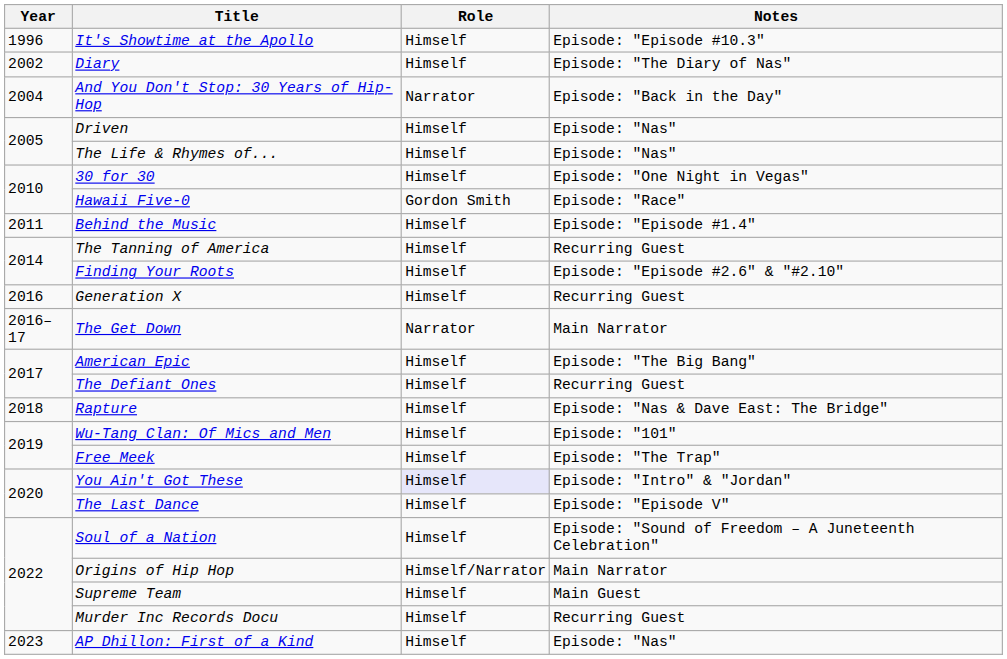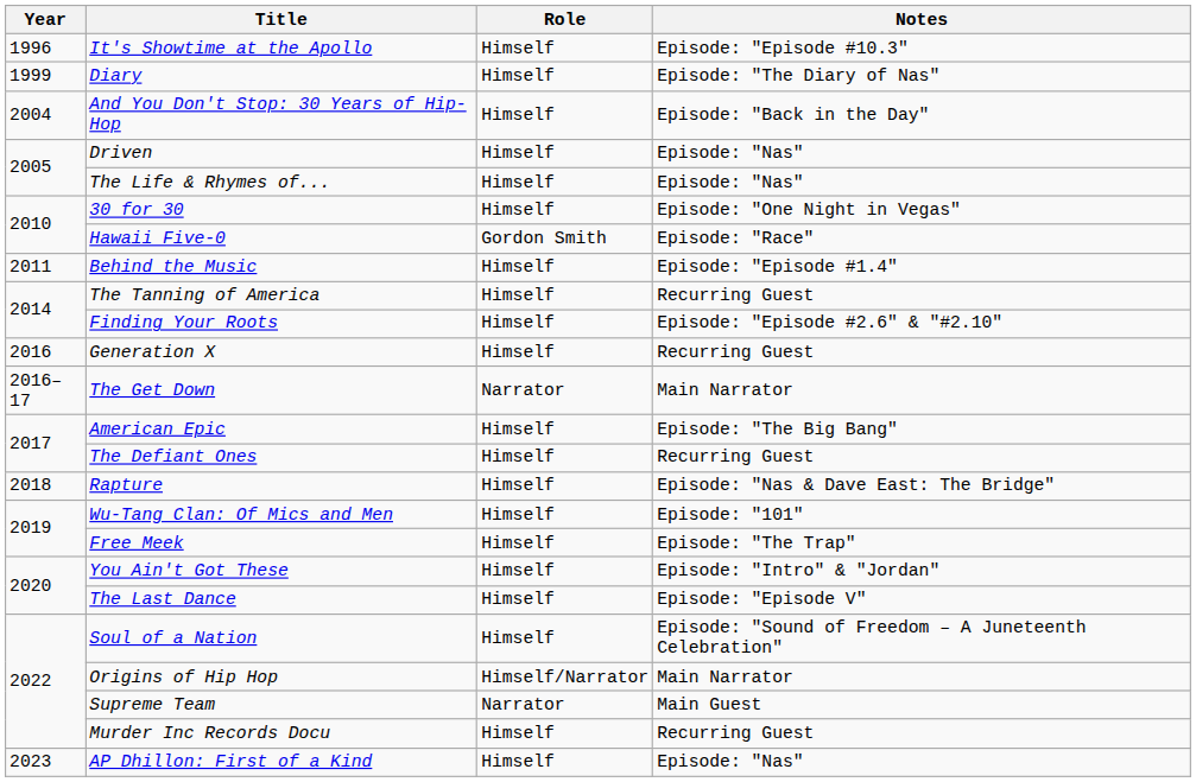Diary | Year: 2002 -> 1999
And You Don't Stop: 30 Years of Hip-Hop | Role: Narrator -> Himself
You Ain't Got These | Role: lavender background -> no background
Supreme Team | Role: Himself -> Narrator
